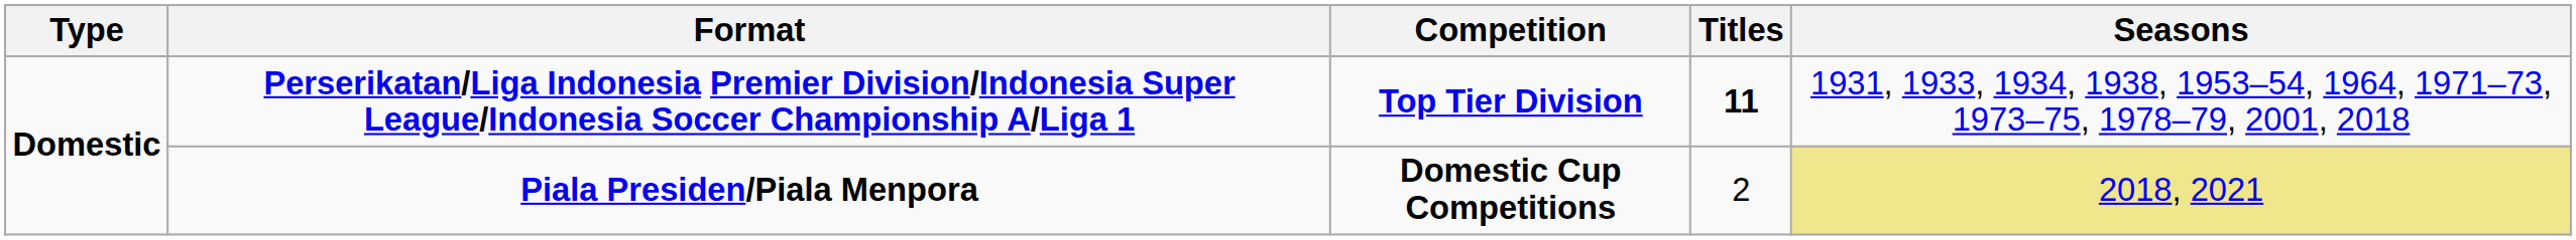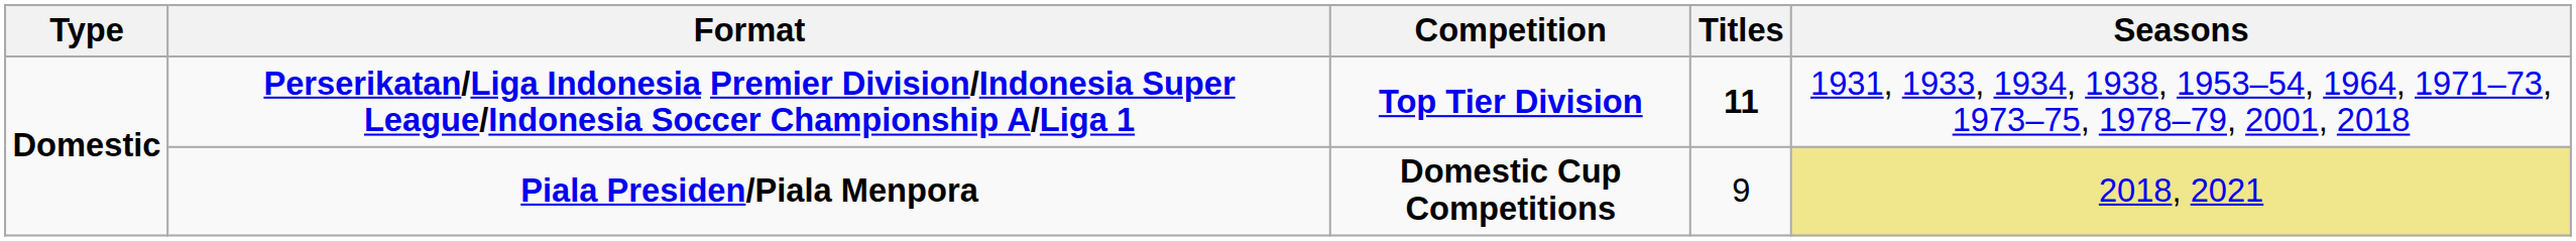Piala Presiden/Piala Menpora | Titles: 2 -> 9
